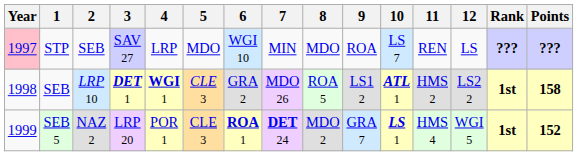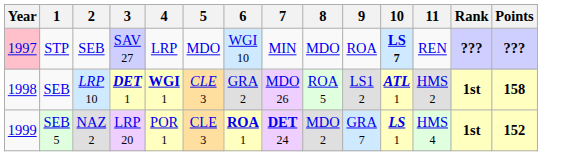- column: 12 | LS | LS2 2 | WGI 5
STP | 10: normal -> bold
